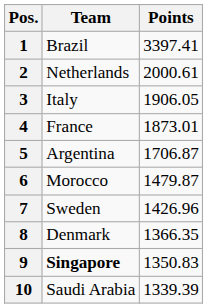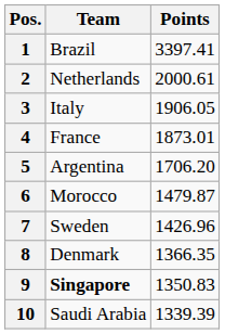5 | Points: 1706.87 -> 1706.20
